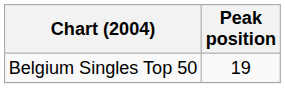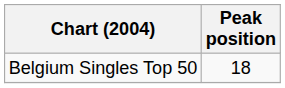Belgium Singles Top 50 | Peak position: 19 -> 18
